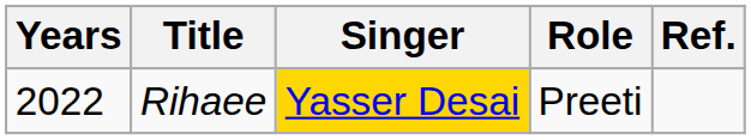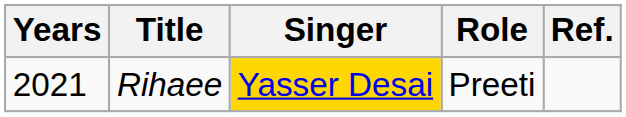Rihaee | Years: 2022 -> 2021
